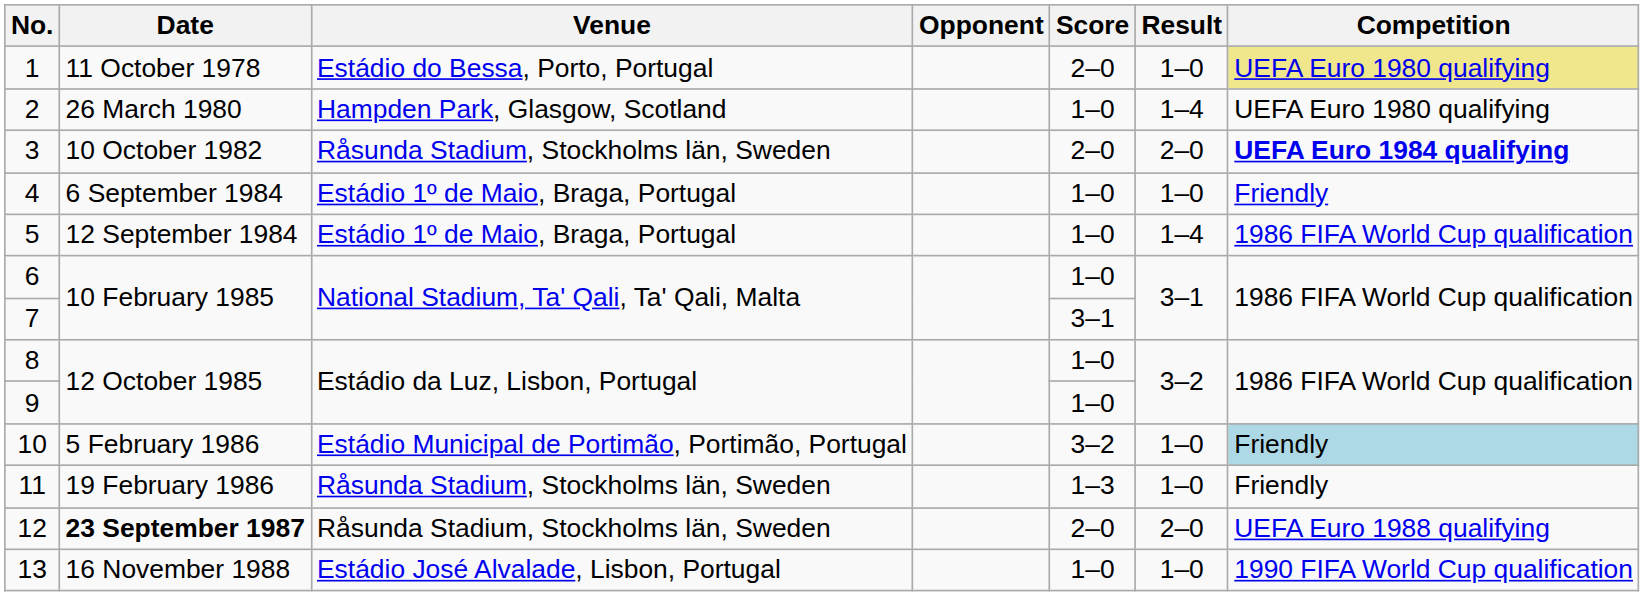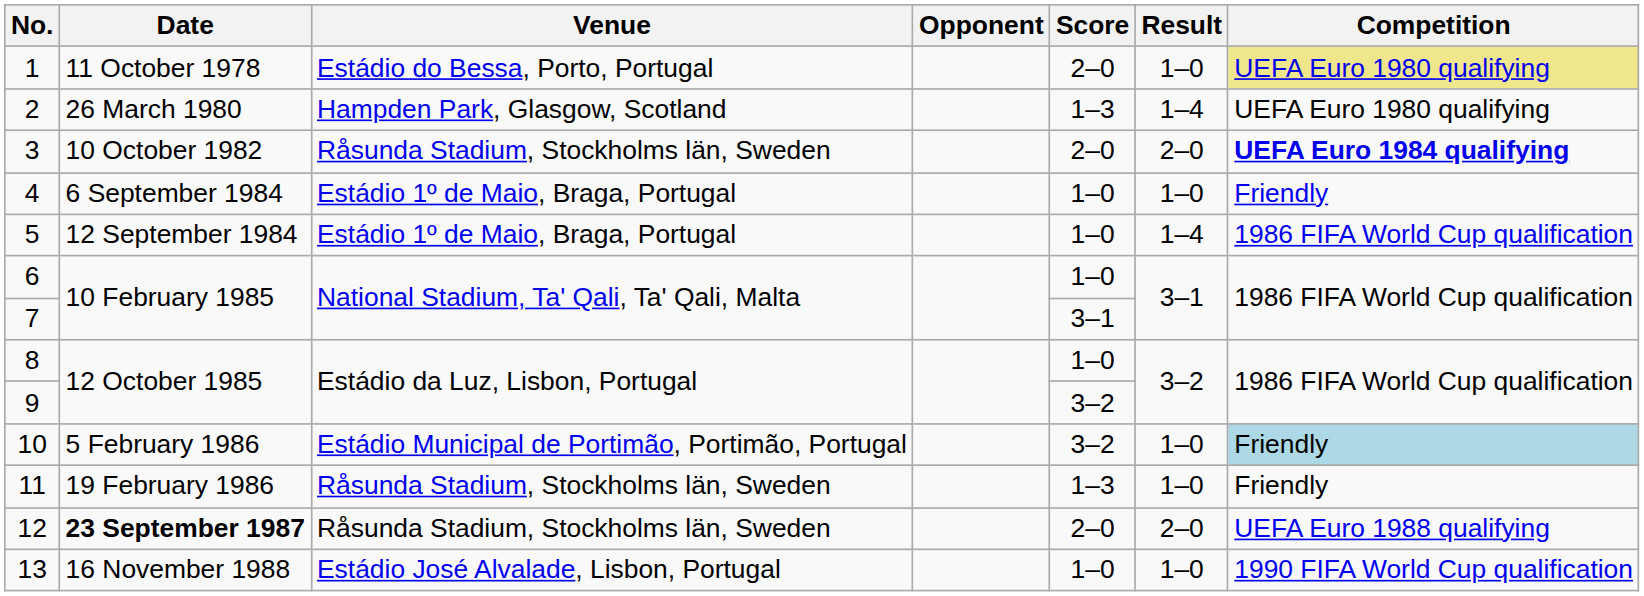2 | Score: 1–0 -> 1–3
9 | Score: 1–0 -> 3–2
